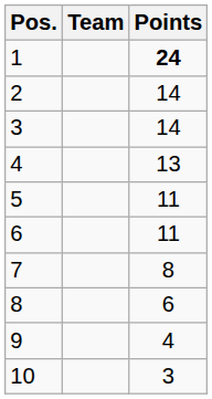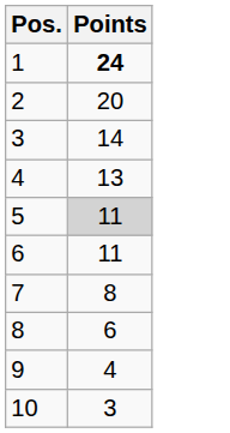- column: Team
2 | Points: 14 -> 20
5 | Points: no background -> lightgrey background
